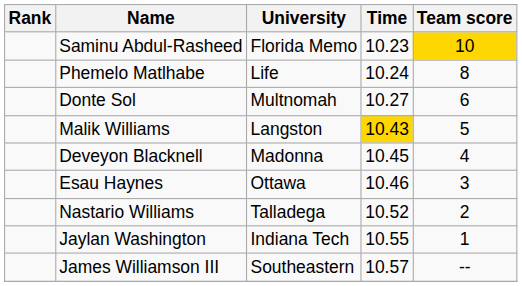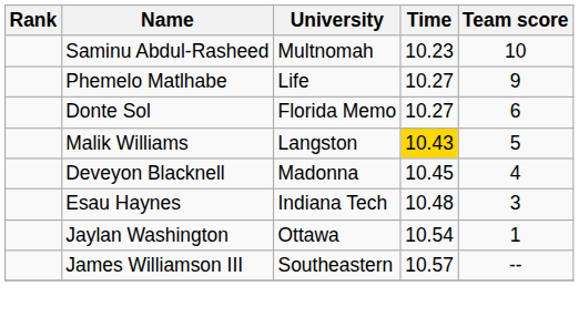Saminu Abdul-Rasheed | University: Florida Memo -> Multnomah
Saminu Abdul-Rasheed | Team score: gold background -> no background
Phemelo Matlhabe | Time: 10.24 -> 10.27
Phemelo Matlhabe | Team score: 8 -> 9
Donte Sol | University: Multnomah -> Florida Memo
Esau Haynes | University: Ottawa -> Indiana Tech
Esau Haynes | Time: 10.46 -> 10.48
- row: Nastario Williams | Talladega | 10.52 | 2
Jaylan Washington | University: Indiana Tech -> Ottawa
Jaylan Washington | Time: 10.55 -> 10.54
